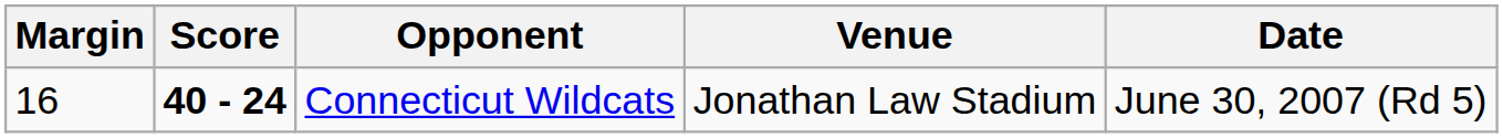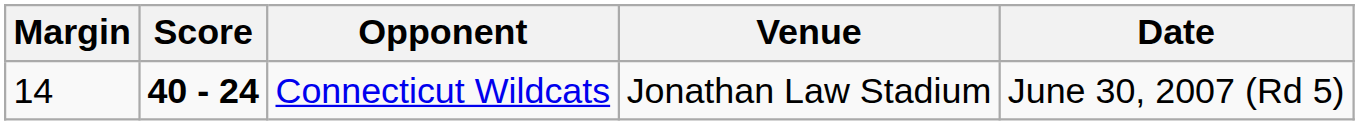Connecticut Wildcats | Margin: 16 -> 14
